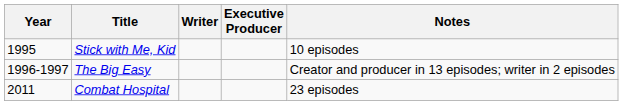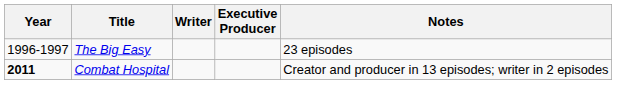- row: 1995 | Stick with Me, Kid | 10 episodes
The Big Easy | Notes: Creator and producer in 13 episodes; writer in 2 episodes -> 23 episodes
Combat Hospital | Year: normal -> bold
Combat Hospital | Notes: 23 episodes -> Creator and producer in 13 episodes; writer in 2 episodes
